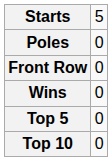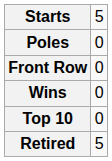- row: Top 5 | 0
+ row: Retired | 5
